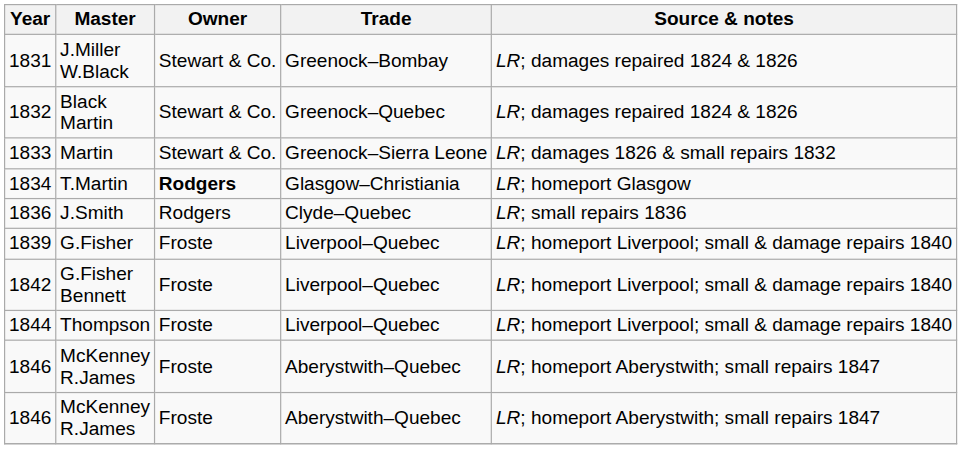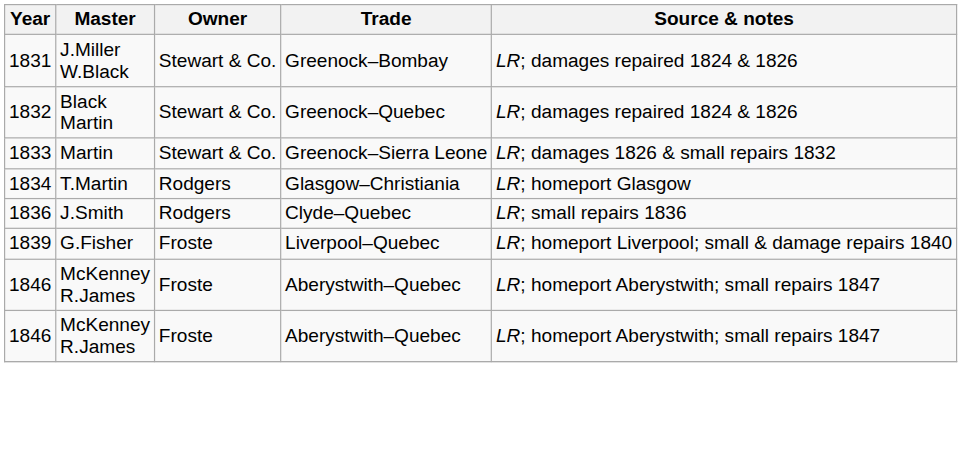T.Martin | Owner: bold -> normal
- row: 1842 | G.Fisher Bennett | Froste | Liverpool–Quebec | LR; homeport Liverpool; small & damage repairs 1840
- row: 1844 | Thompson | Froste | Liverpool–Quebec | LR; homeport Liverpool; small & damage repairs 1840
